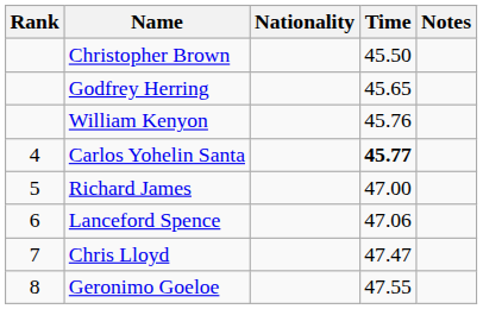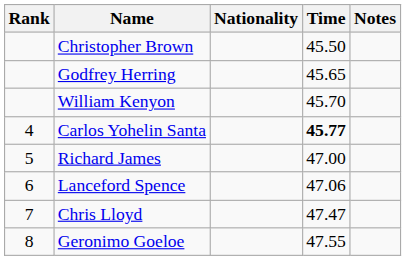William Kenyon | Time: 45.76 -> 45.70
